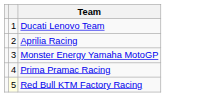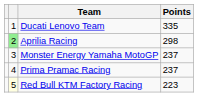+ column: Points | 335 | 298 | 237 | 237 | 223
Aprilia Racing | column 2: no background -> lightgreen background
